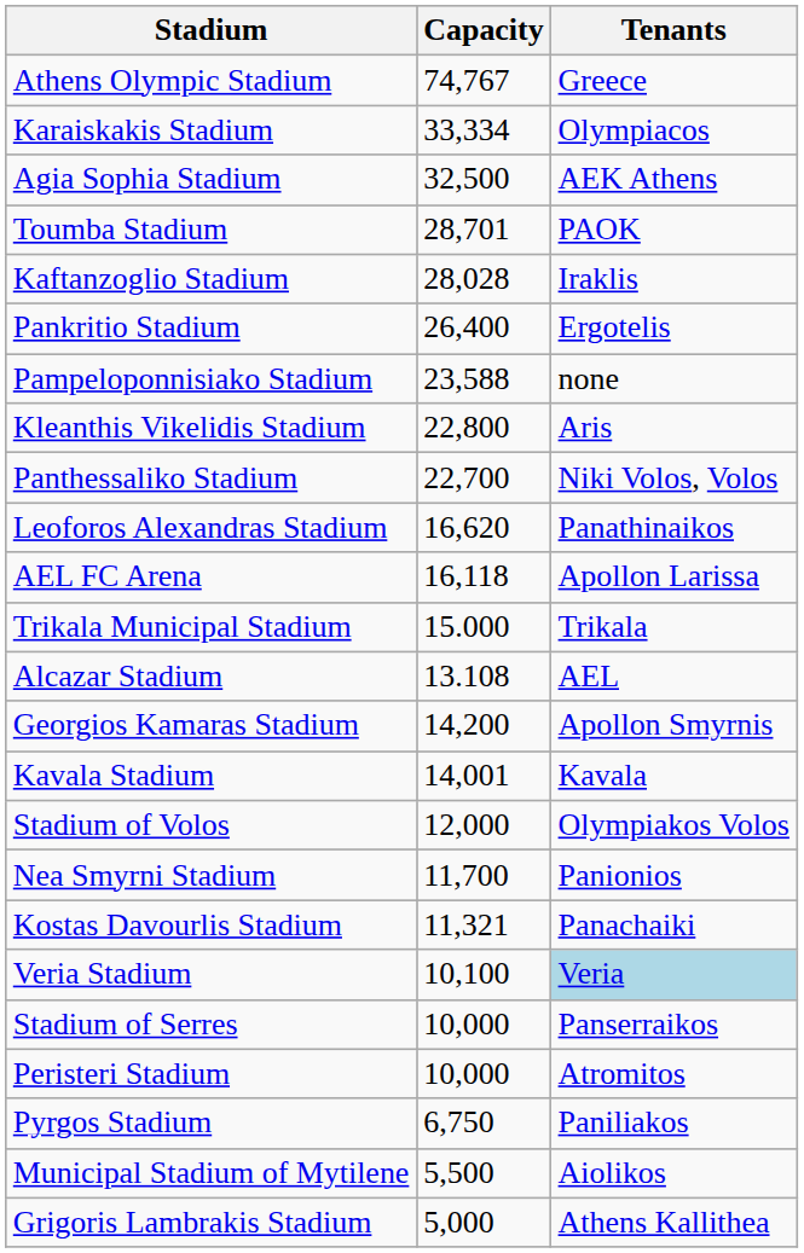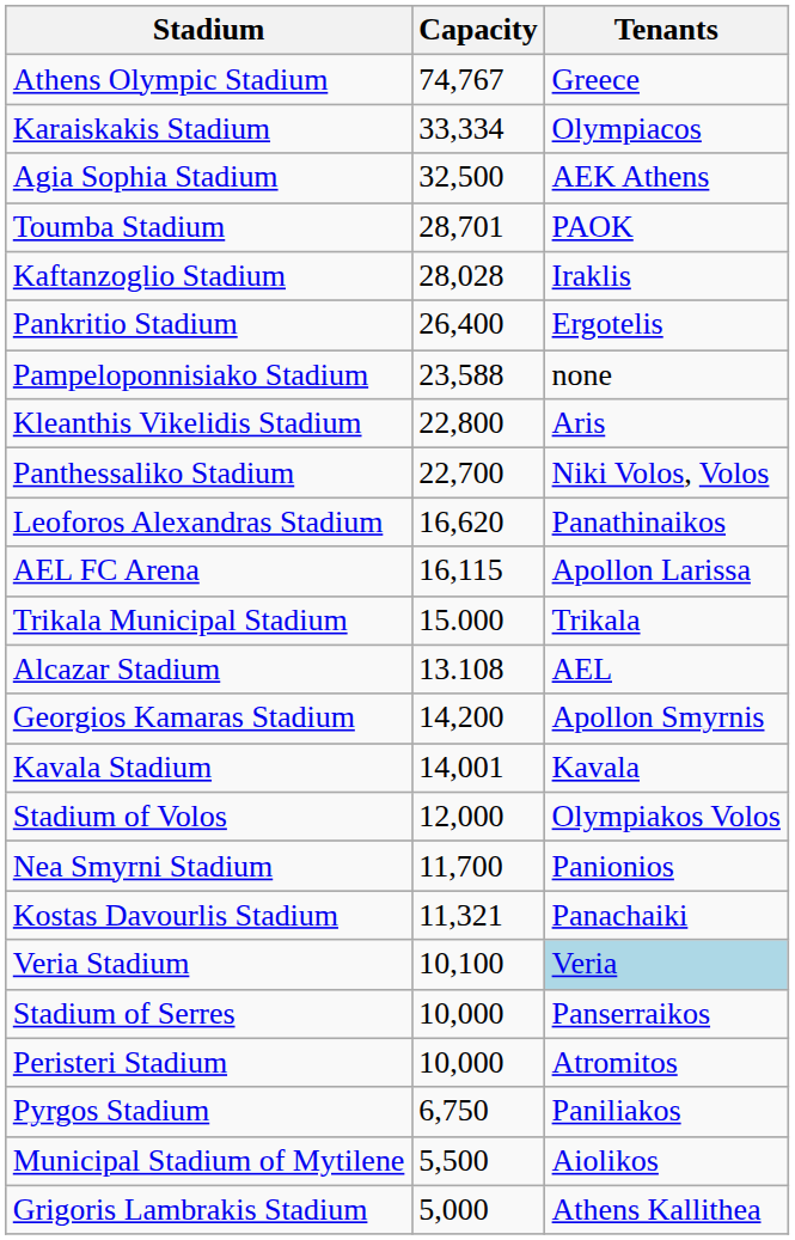AEL FC Arena | Capacity: 16,118 -> 16,115
